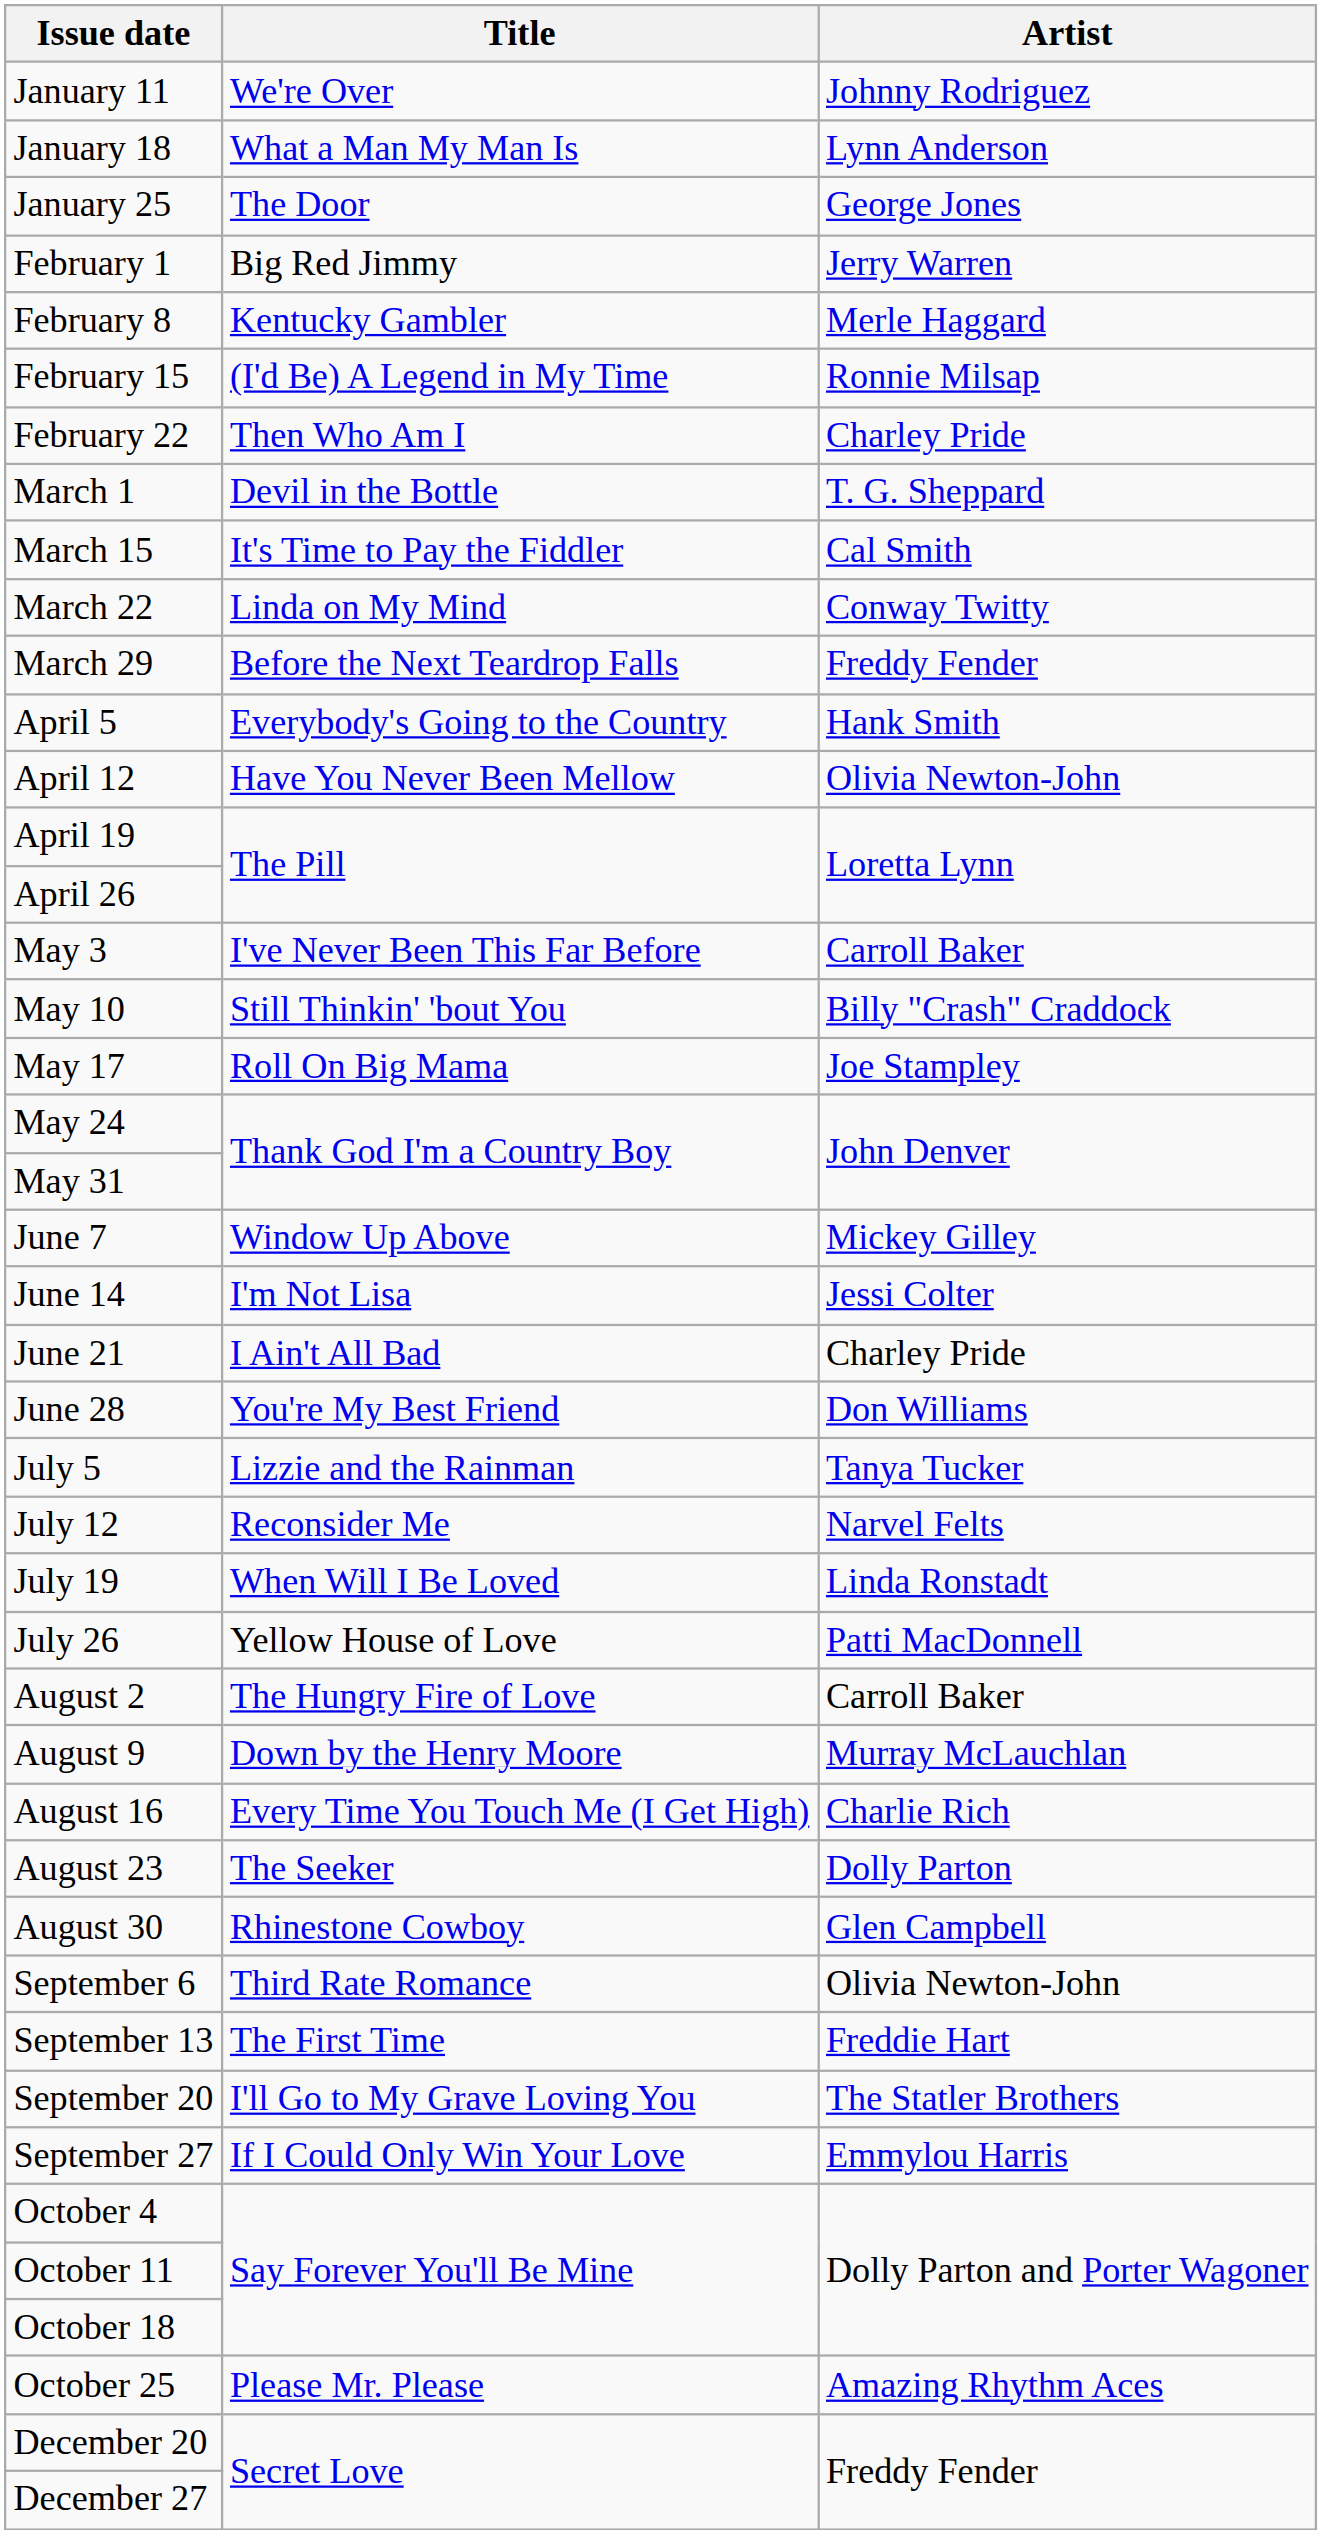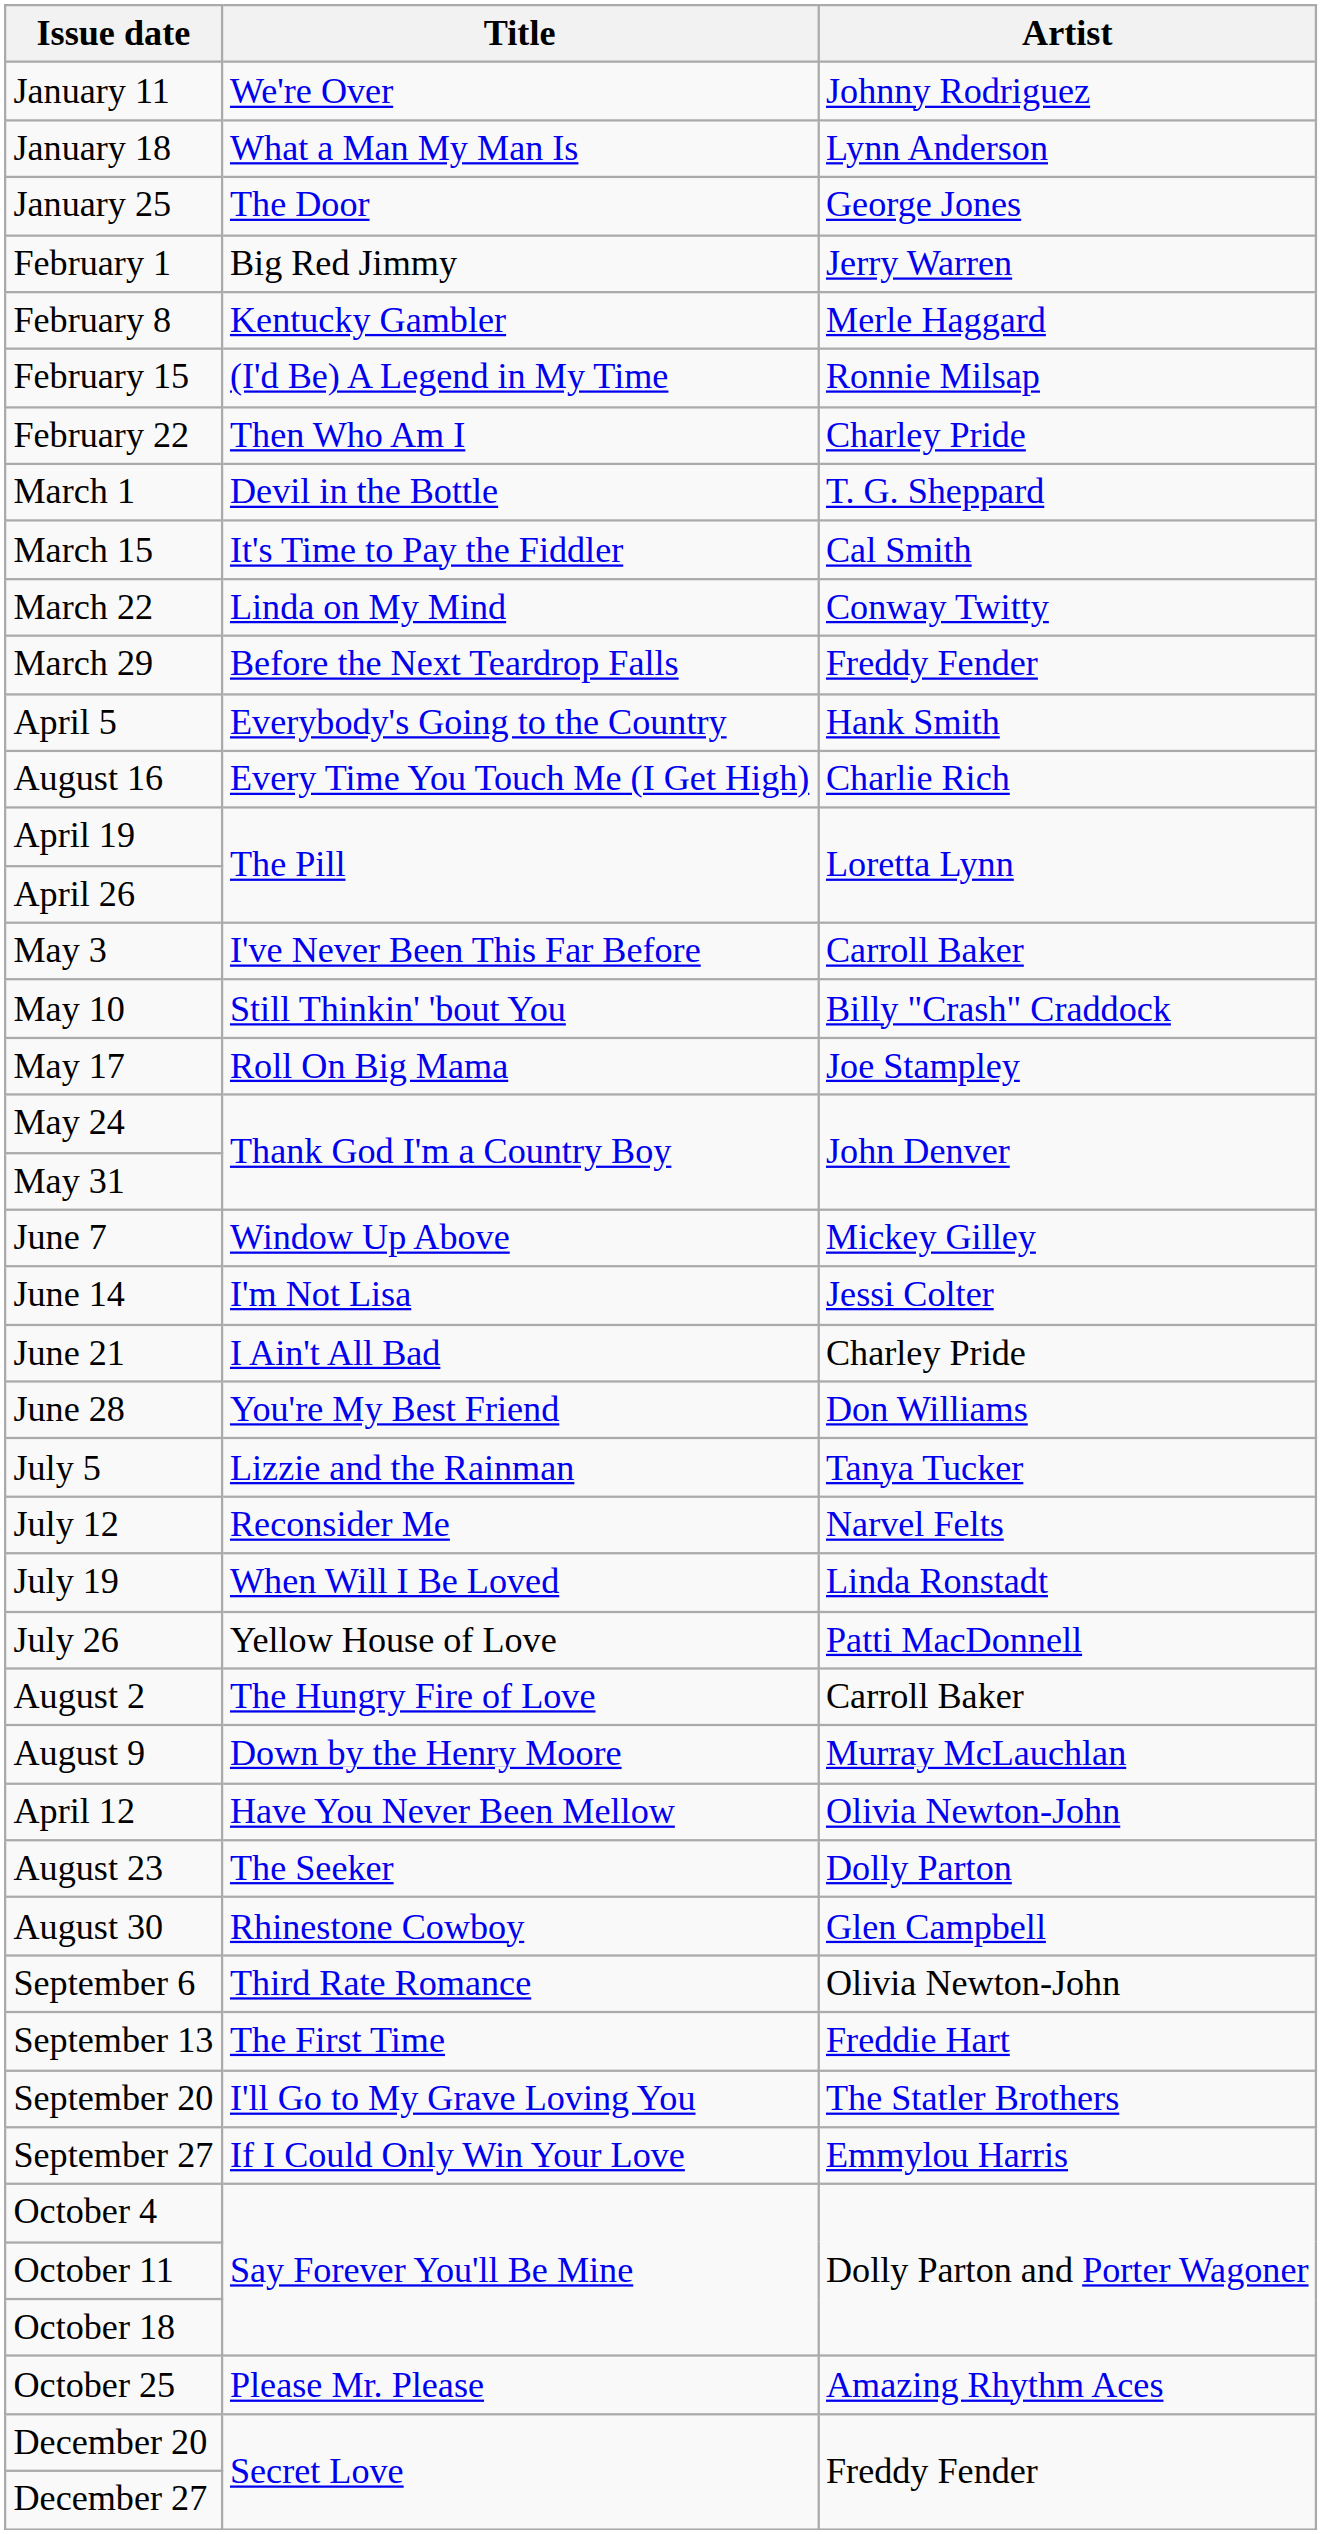rows swapped: April 12 <-> August 16
